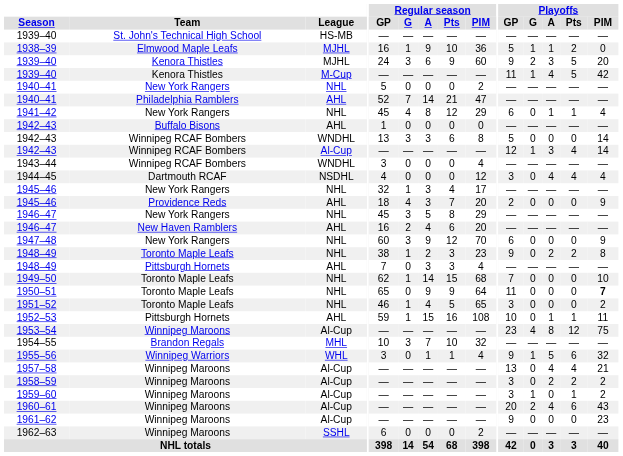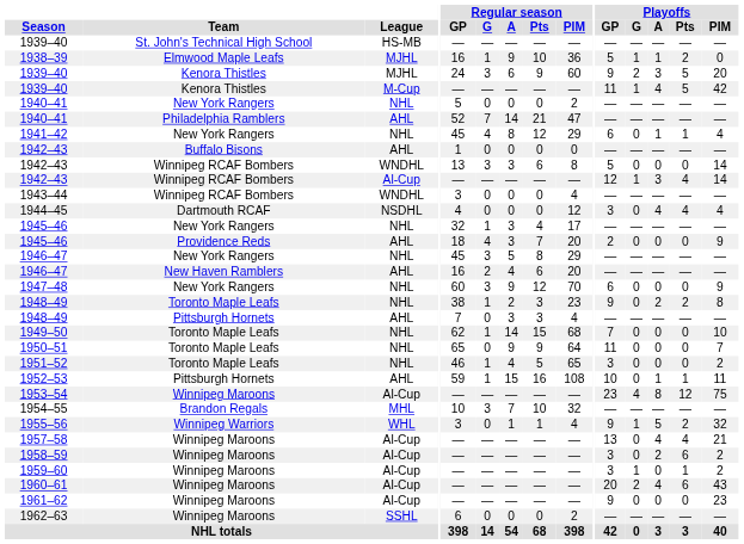1950–51 | Playoffs / PIM: bold -> normal
1955–56 | Playoffs / Pts: 6 -> 2
1958–59 | Playoffs / Pts: 2 -> 6
